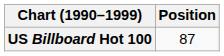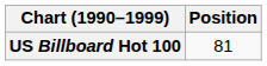US Billboard Hot 100 | Position: 87 -> 81
